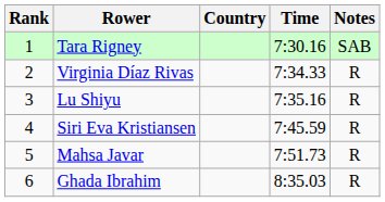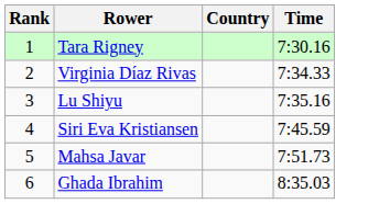- column: Notes | SAB | R | R | R | R | R
